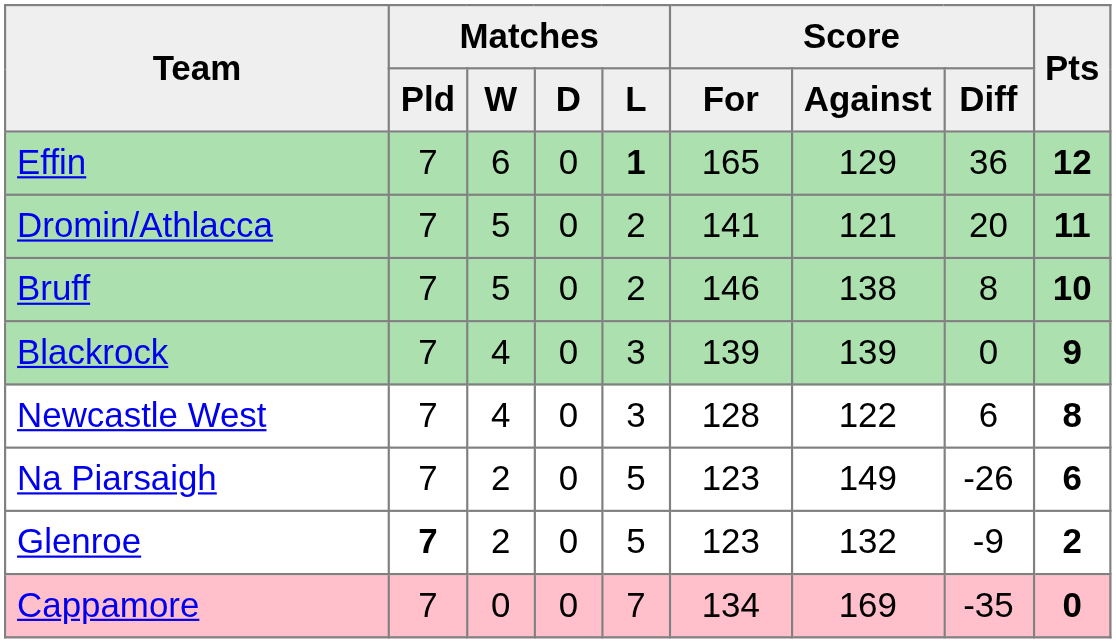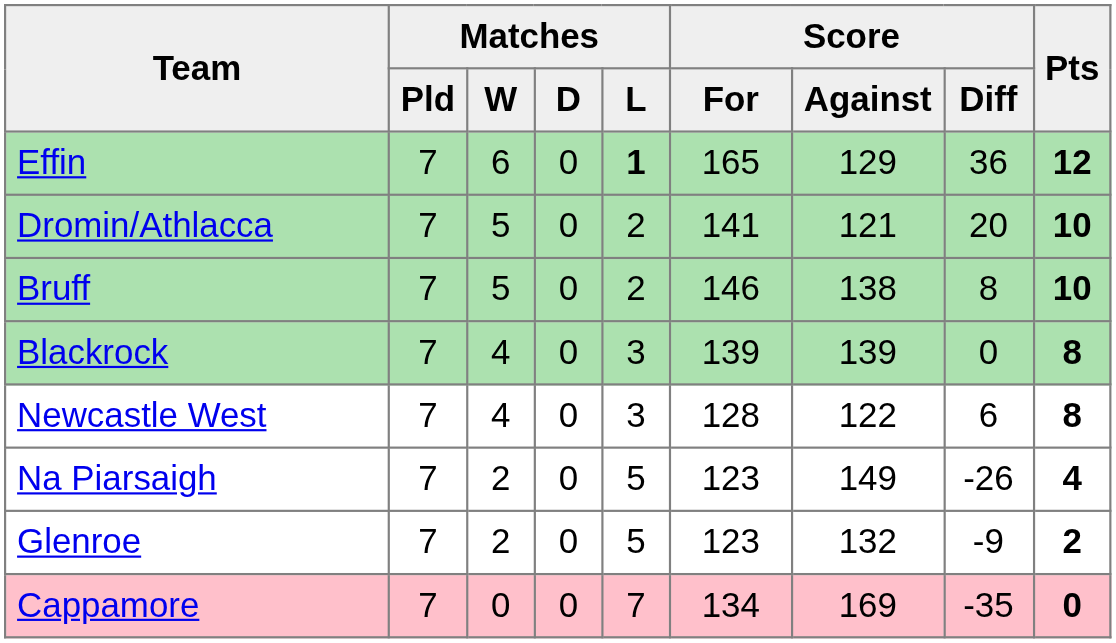Dromin/Athlacca | Pts: 11 -> 10
Blackrock | Pts: 9 -> 8
Na Piarsaigh | Pts: 6 -> 4
Glenroe | Matches / Pld: bold -> normal
